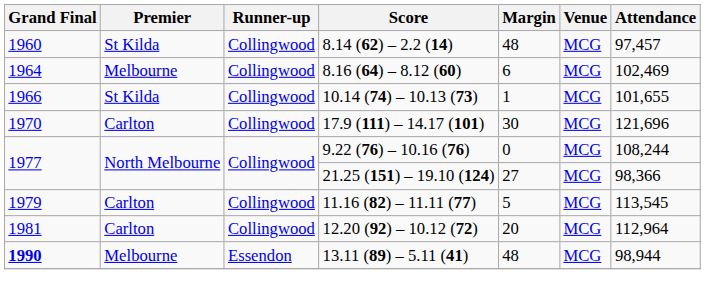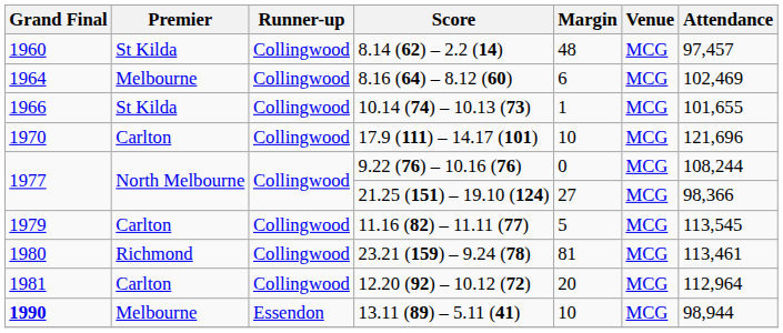17.9 (111) – 14.17 (101) | Margin: 30 -> 10
+ row: 1980 | Richmond | Collingwood | 23.21 (159) – 9.24 (78) | 81 | MCG | 113,461
13.11 (89) – 5.11 (41) | Margin: 48 -> 10
